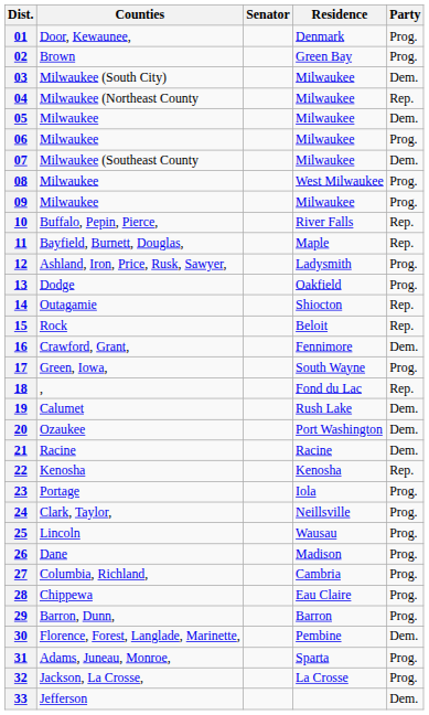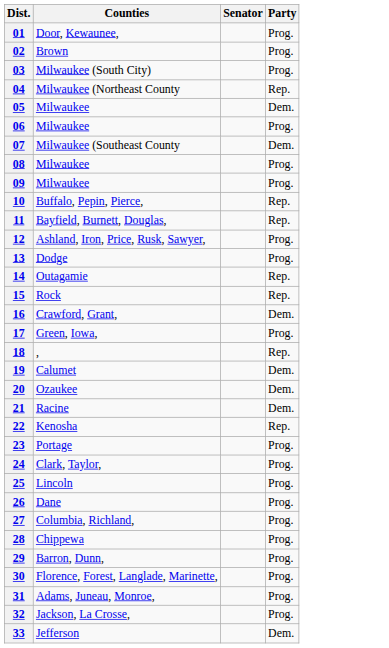- column: Residence | Denmark | Green Bay | Milwaukee | Milwaukee | Milwaukee | Milwaukee | Milwaukee | West Milwaukee | Milwaukee | River Falls | Maple | Ladysmith | Oakfield | Shiocton | Beloit | Fennimore | South Wayne | Fond du Lac | Rush Lake | Port Washington | Racine | Kenosha | Iola | Neillsville | Wausau | Madison | Cambria | Eau Claire | Barron | Pembine | Sparta | La Crosse
03 | Party: Dem. -> Prog.
30 | Party: Dem. -> Prog.
